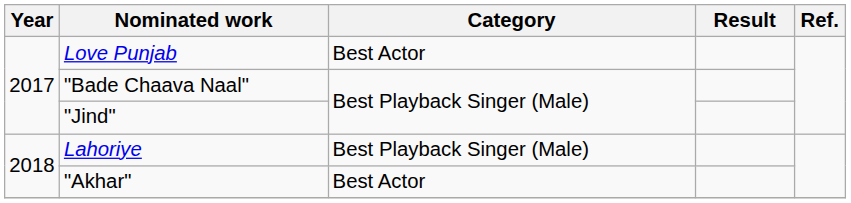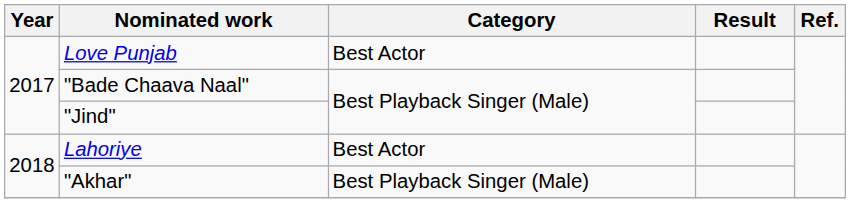Lahoriye | Category: Best Playback Singer (Male) -> Best Actor
"Akhar" | Category: Best Actor -> Best Playback Singer (Male)
